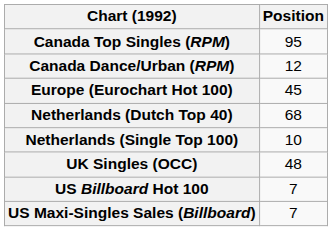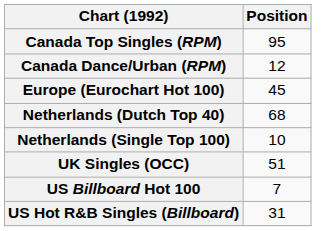UK Singles (OCC) | Position: 48 -> 51
+ row: US Hot R&B Singles (Billboard) | 31
- row: US Maxi-Singles Sales (Billboard) | 7
